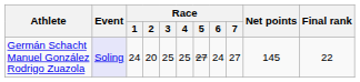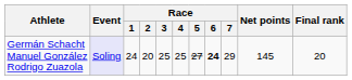Germán Schacht Manuel González Rodrigo Zuazola | Race / 6: normal -> bold
Germán Schacht Manuel González Rodrigo Zuazola | Race / 7: 27 -> 29
Germán Schacht Manuel González Rodrigo Zuazola | Final rank: 22 -> 20
